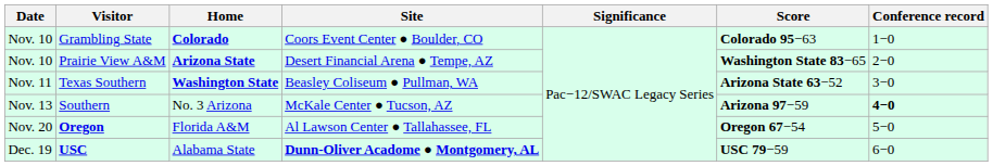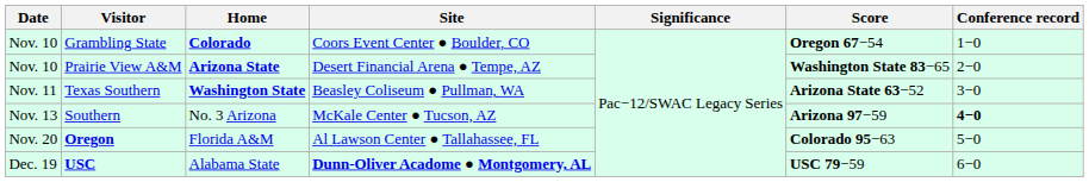Grambling State | Score: Colorado 95−63 -> Oregon 67−54
Oregon | Score: Oregon 67−54 -> Colorado 95−63
